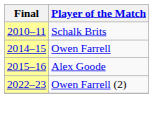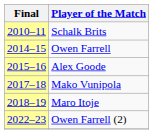+ row: 2017–18 | Mako Vunipola
+ row: 2018–19 | Maro Itoje
